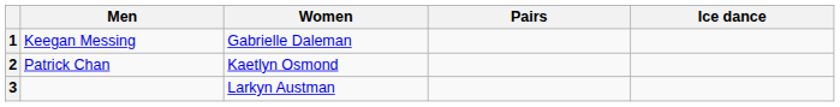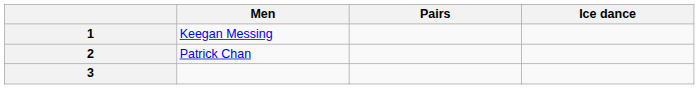- column: Women | Gabrielle Daleman | Kaetlyn Osmond | Larkyn Austman
